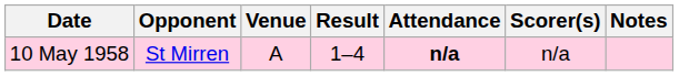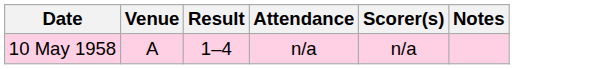- column: Opponent | St Mirren
10 May 1958 | Attendance: bold -> normal
